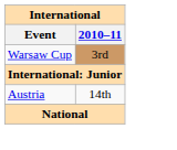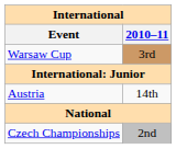+ row: Czech Championships | 2nd
